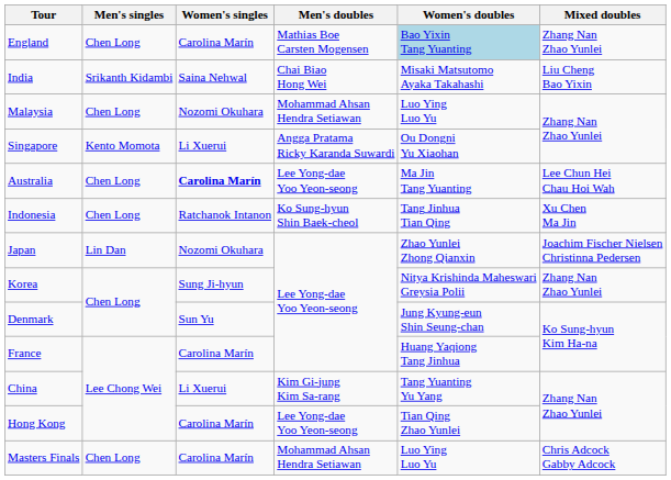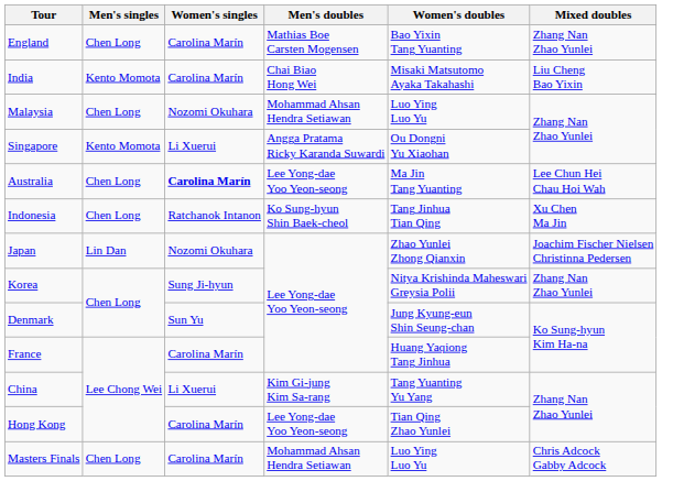England | Women's doubles: lightblue background -> no background
India | Men's singles: Srikanth Kidambi -> Kento Momota
India | Women's singles: Saina Nehwal -> Carolina Marín
